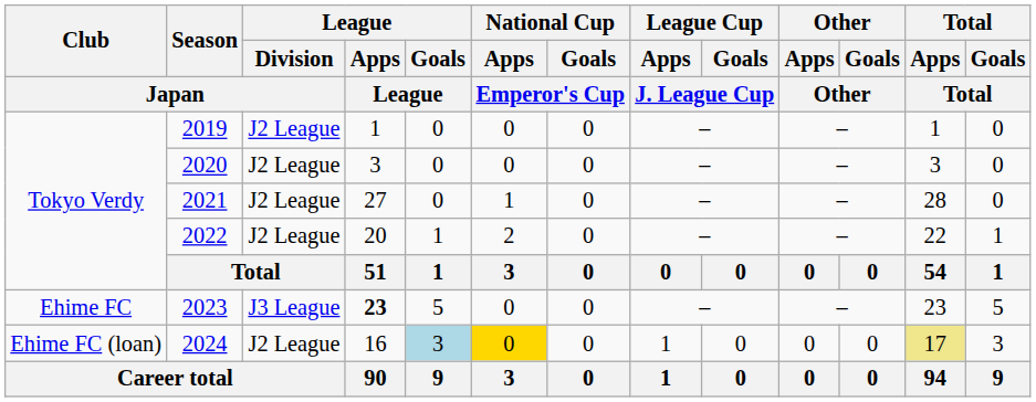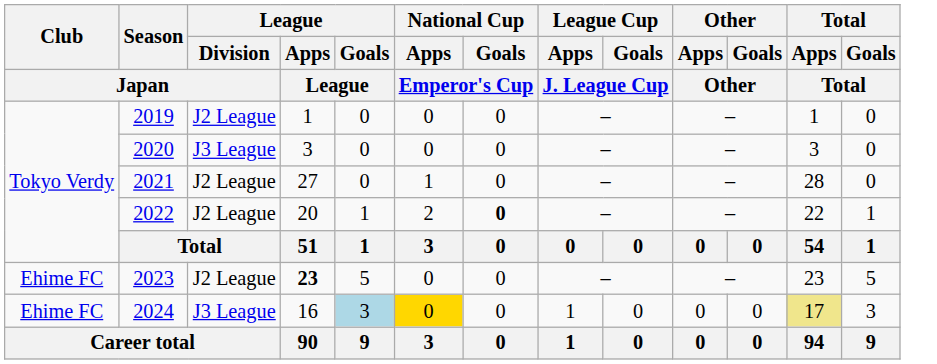2020 | League / Division / Japan: J2 League -> J3 League
2022 | National Cup / Goals / Emperor's Cup: normal -> bold
2023 | League / Division / Japan: J3 League -> J2 League
2024 | Club / Japan: Ehime FC (loan) -> Ehime FC
2024 | League / Division / Japan: J2 League -> J3 League
